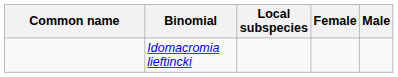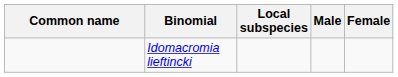columns swapped: Male <-> Female
